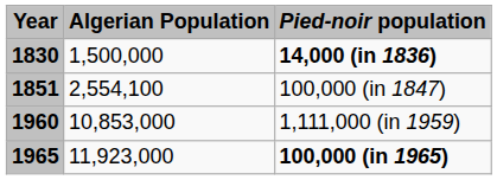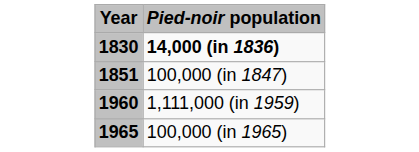- column: Algerian Population | 1,500,000 | 2,554,100 | 10,853,000 | 11,923,000
1965 | Pied-noir population: bold -> normal
